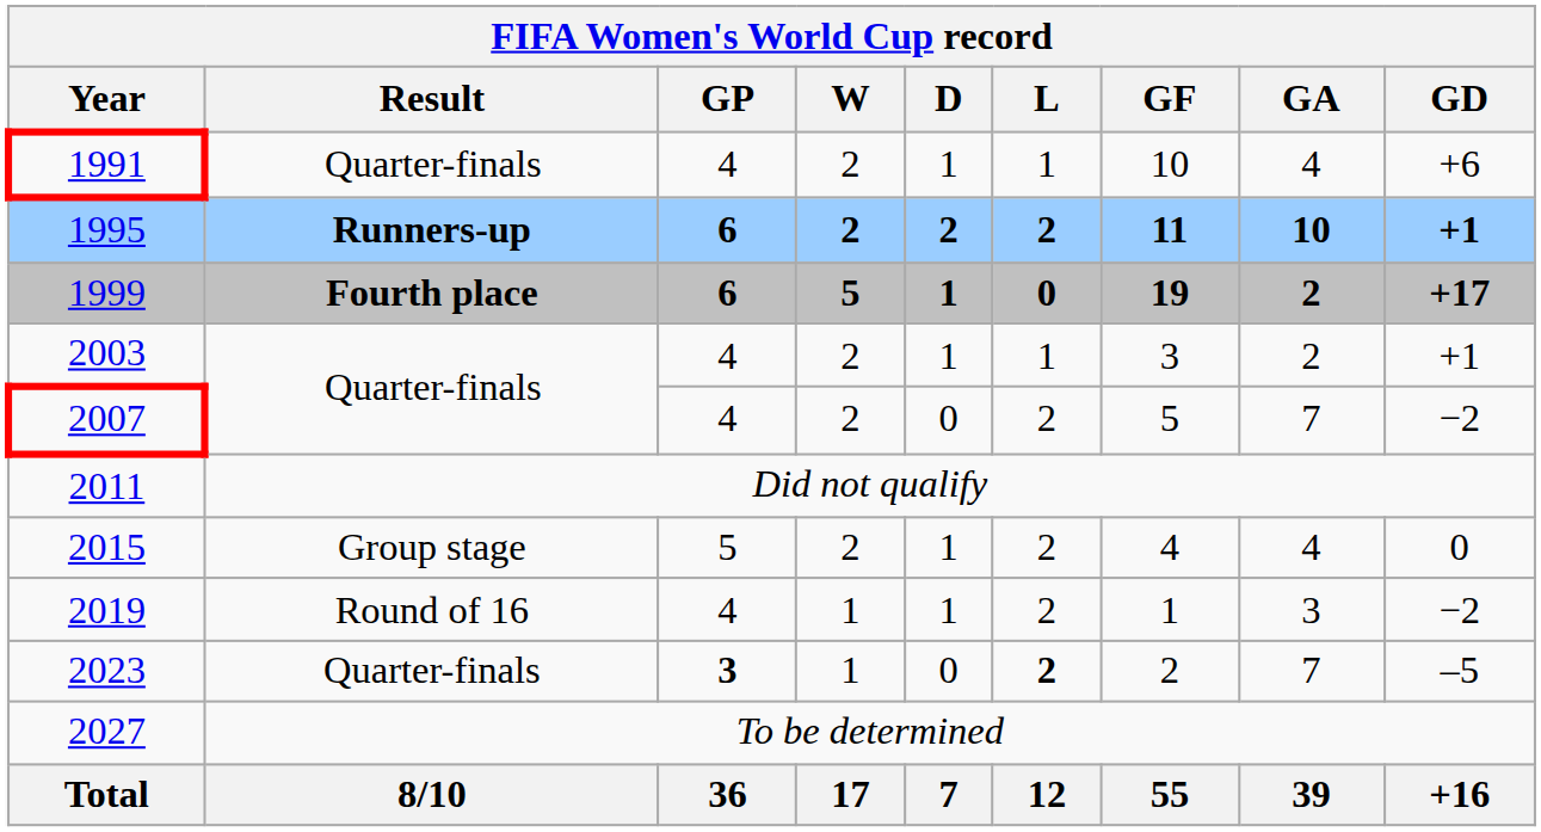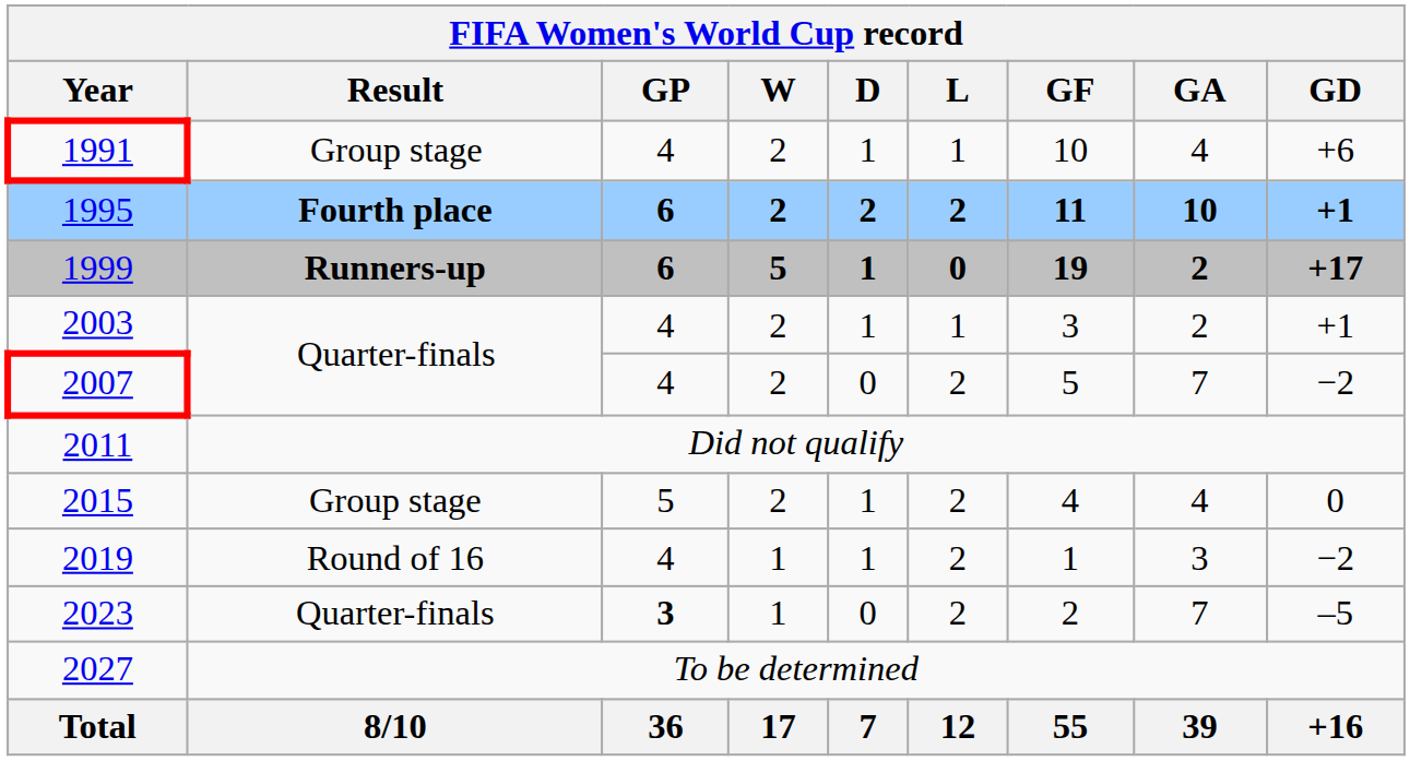1991 | Result: Quarter-finals -> Group stage
1995 | Result: Runners-up -> Fourth place
1999 | Result: Fourth place -> Runners-up
2023 | L: bold -> normal
